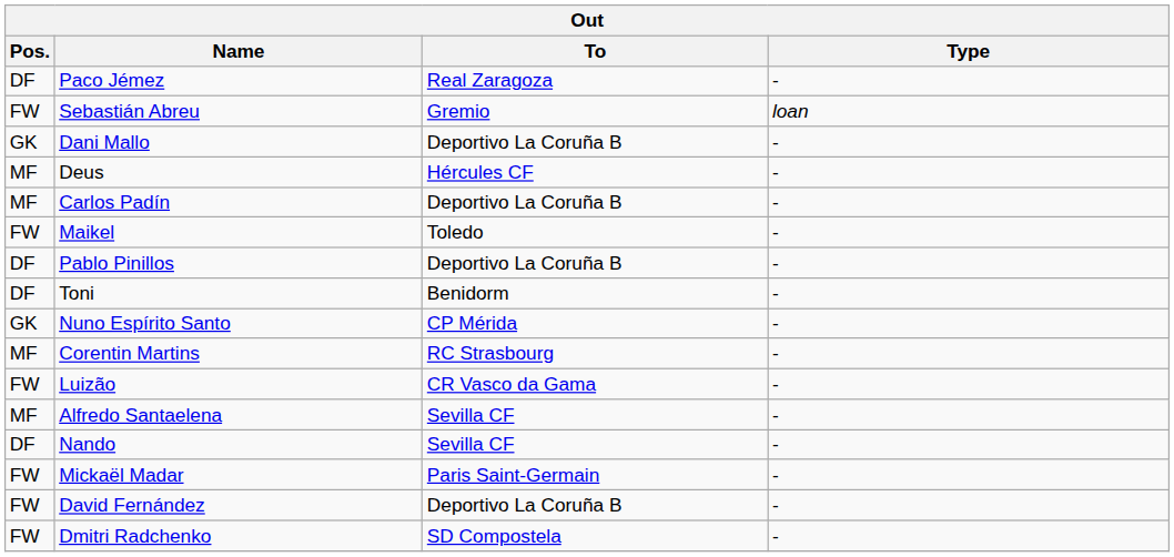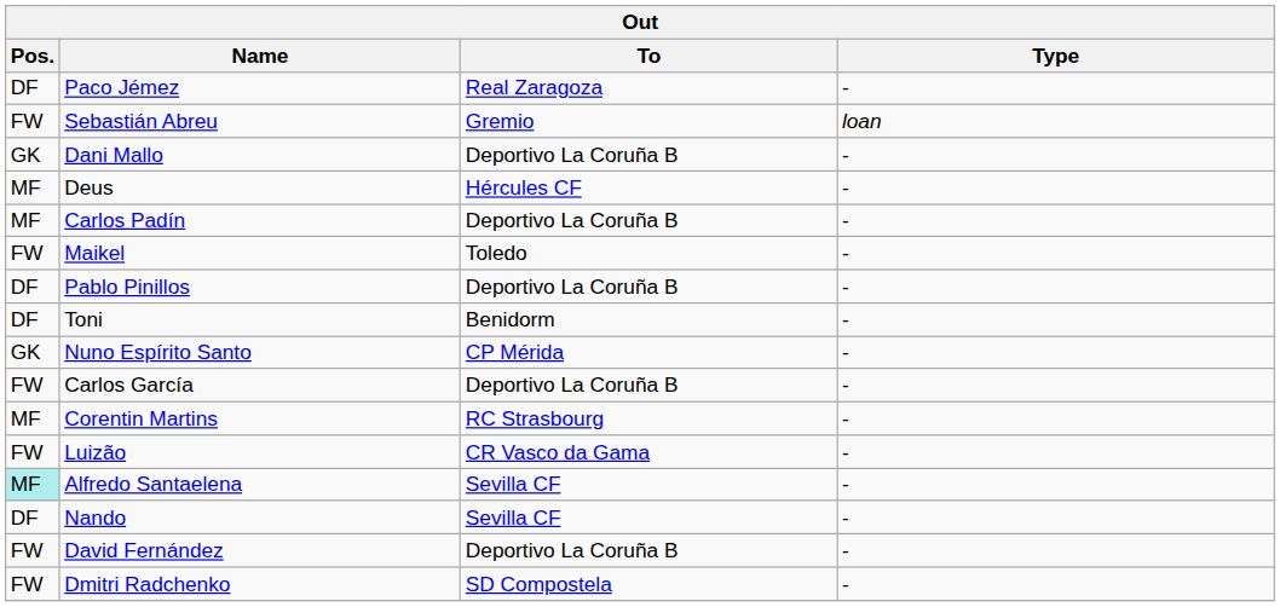+ row: FW | Carlos García | Deportivo La Coruña B | -
Alfredo Santaelena | Pos.: no background -> paleturquoise background
- row: FW | Mickaël Madar | Paris Saint-Germain | -
